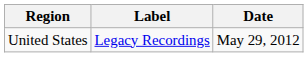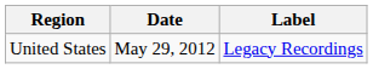columns swapped: Date <-> Label
